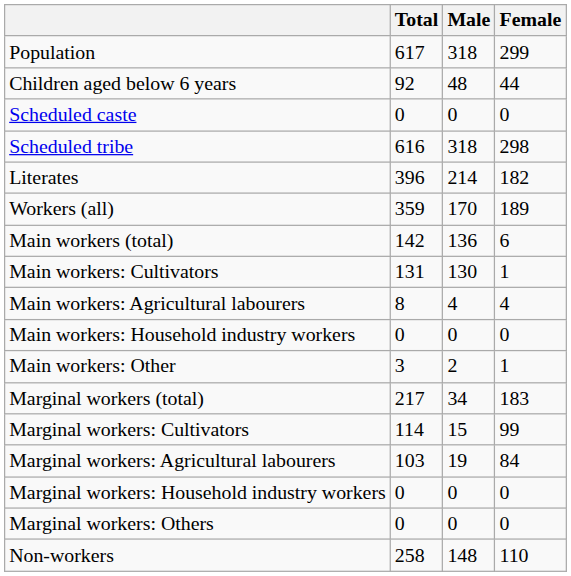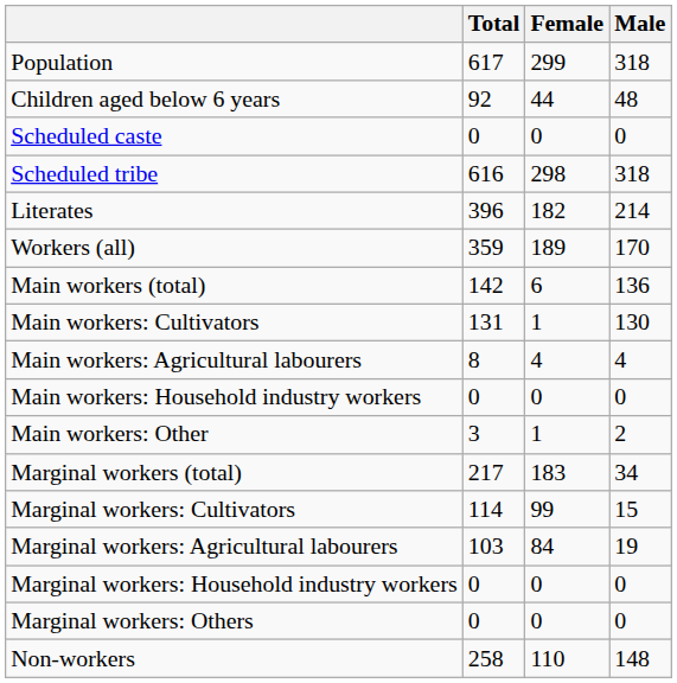columns swapped: Male <-> Female
